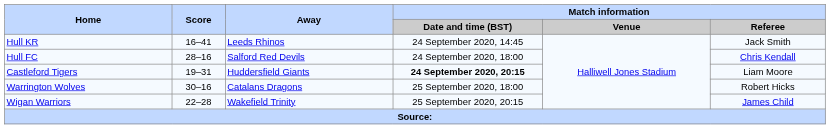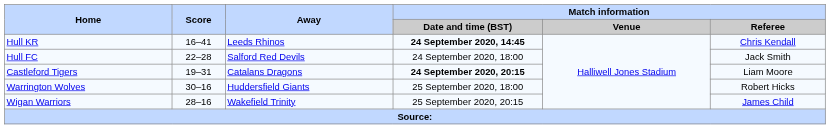Hull KR | Match information / Date and time (BST): normal -> bold
Hull KR | Match information / Referee: Jack Smith -> Chris Kendall
Hull FC | Score: 28–16 -> 22–28
Hull FC | Match information / Referee: Chris Kendall -> Jack Smith
Castleford Tigers | Away: Huddersfield Giants -> Catalans Dragons
Warrington Wolves | Away: Catalans Dragons -> Huddersfield Giants
Wigan Warriors | Score: 22–28 -> 28–16
